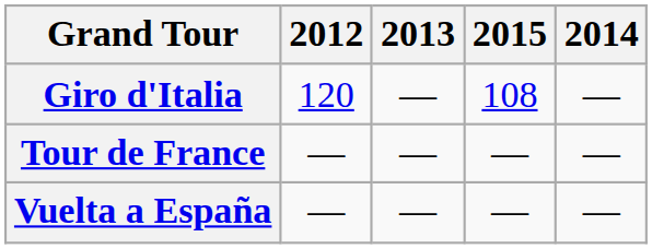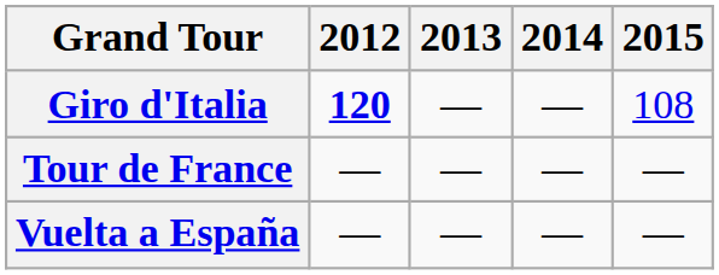columns swapped: 2014 <-> 2015
Giro d'Italia | 2012: normal -> bold
